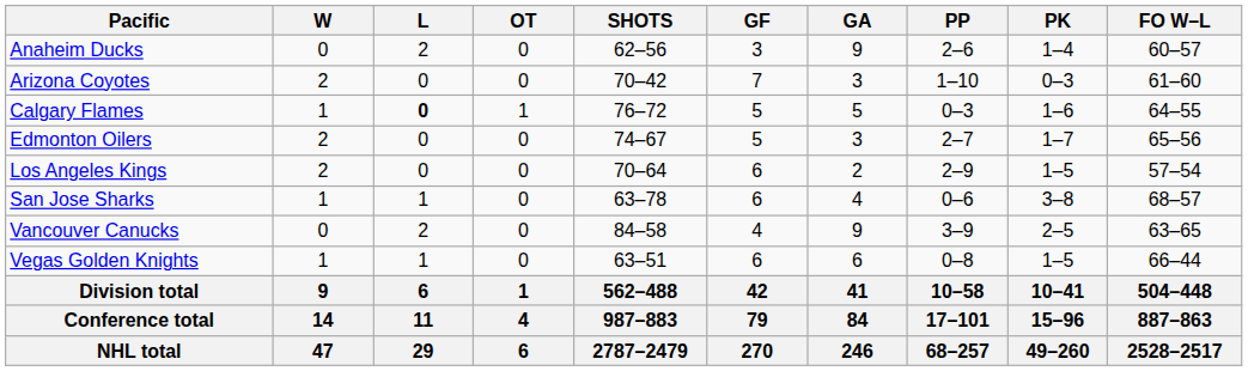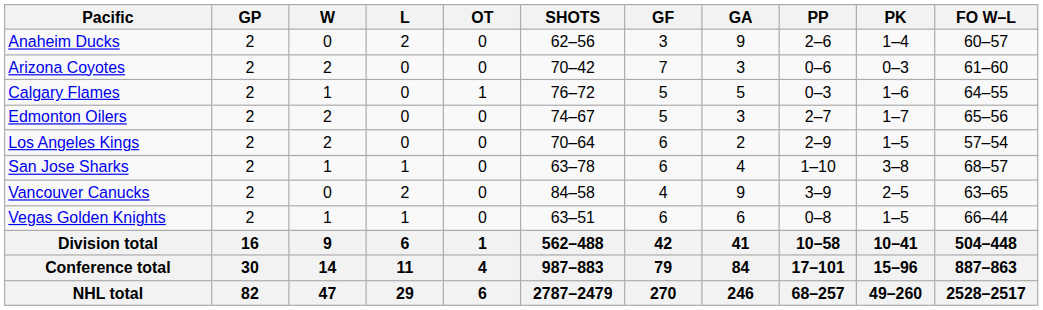+ column: GP | 2 | 2 | 2 | 2 | 2 | 2 | 2 | 2 | 16 | 30 | 82
Arizona Coyotes | PP: 1–10 -> 0–6
Calgary Flames | L: bold -> normal
San Jose Sharks | PP: 0–6 -> 1–10
